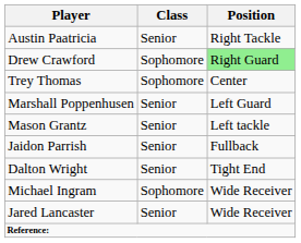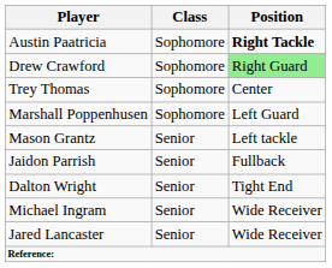Austin Paatricia | Class: Senior -> Sophomore
Austin Paatricia | Position: normal -> bold
Marshall Poppenhusen | Class: Senior -> Sophomore
Michael Ingram | Class: Sophomore -> Senior
